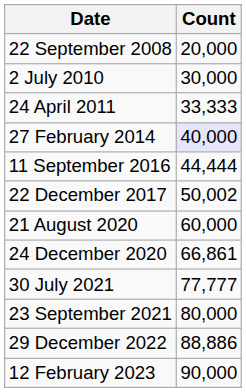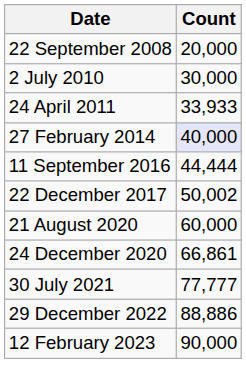24 April 2011 | Count: 33,333 -> 33,933
- row: 23 September 2021 | 80,000
